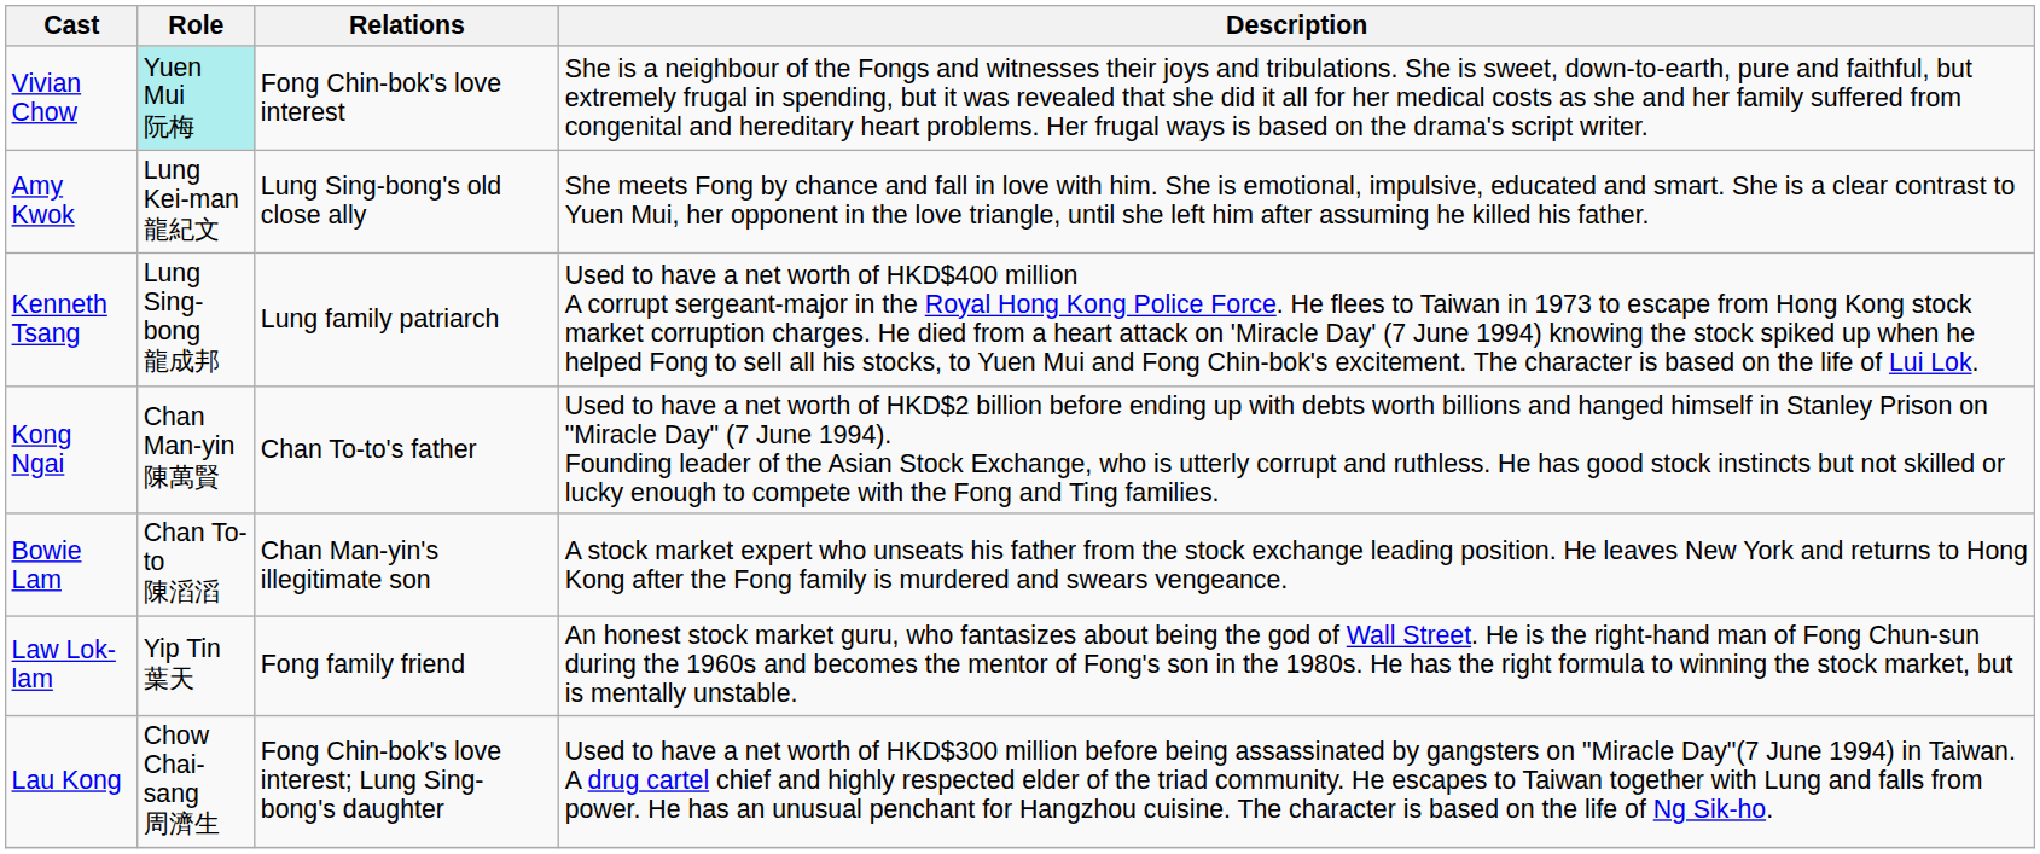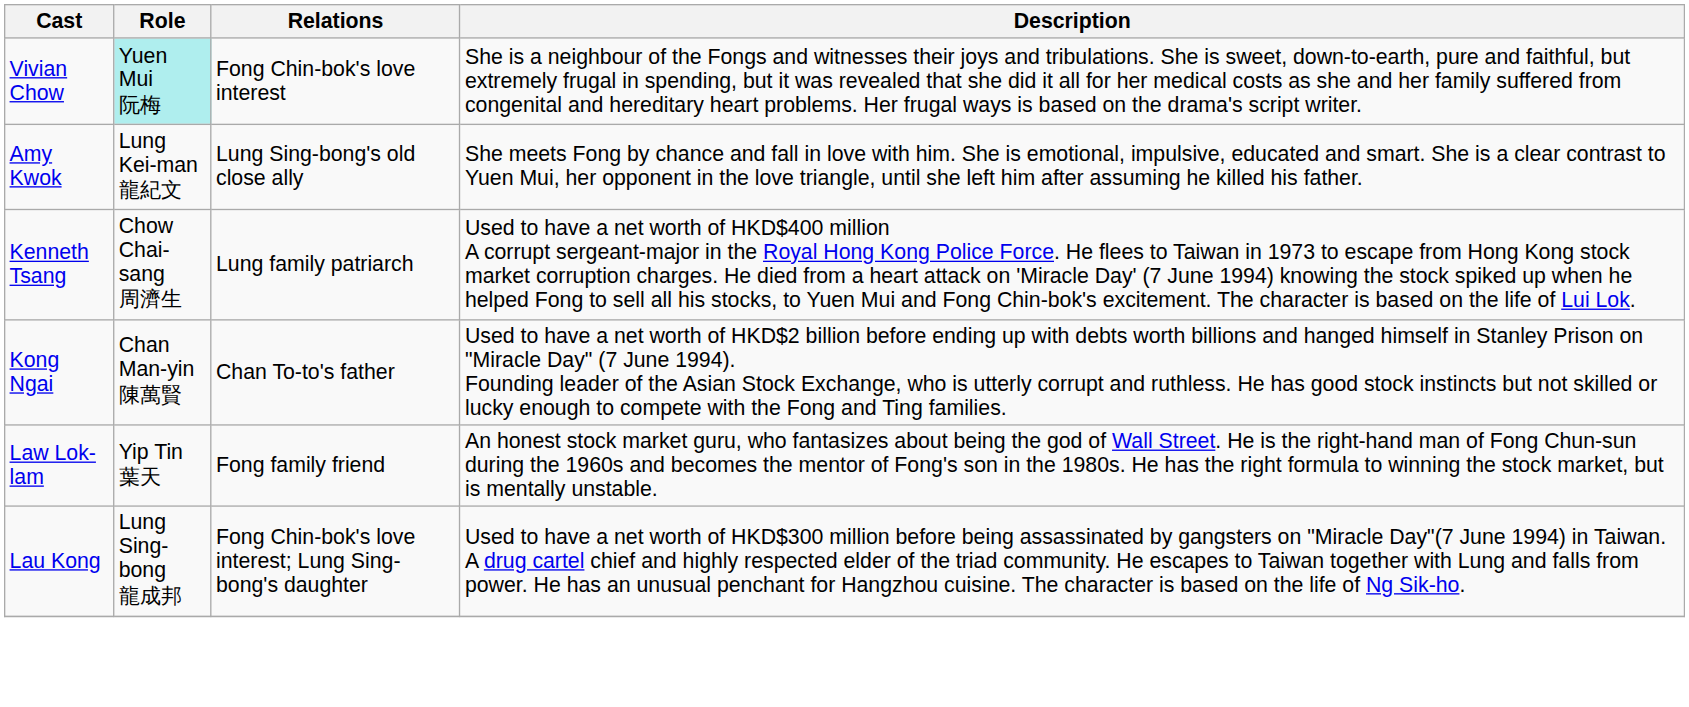Kenneth Tsang | Role: Lung Sing-bong 龍成邦 -> Chow Chai-sang 周濟生
- row: Bowie Lam | Chan To-to 陳滔滔 | Chan Man-yin's illegitimate son | A stock market expert who unseats his father from the stock exchange leading position. He leaves New York and returns to Hong Kong after the Fong family is murdered and swears vengeance.
Lau Kong | Role: Chow Chai-sang 周濟生 -> Lung Sing-bong 龍成邦
